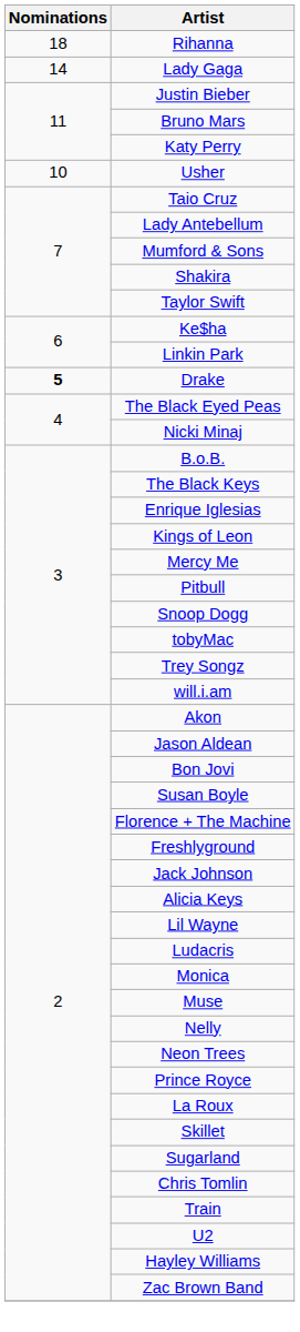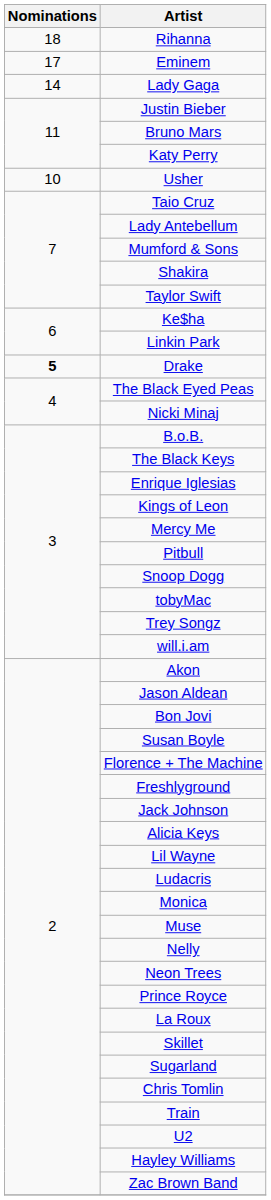+ row: 17 | Eminem
